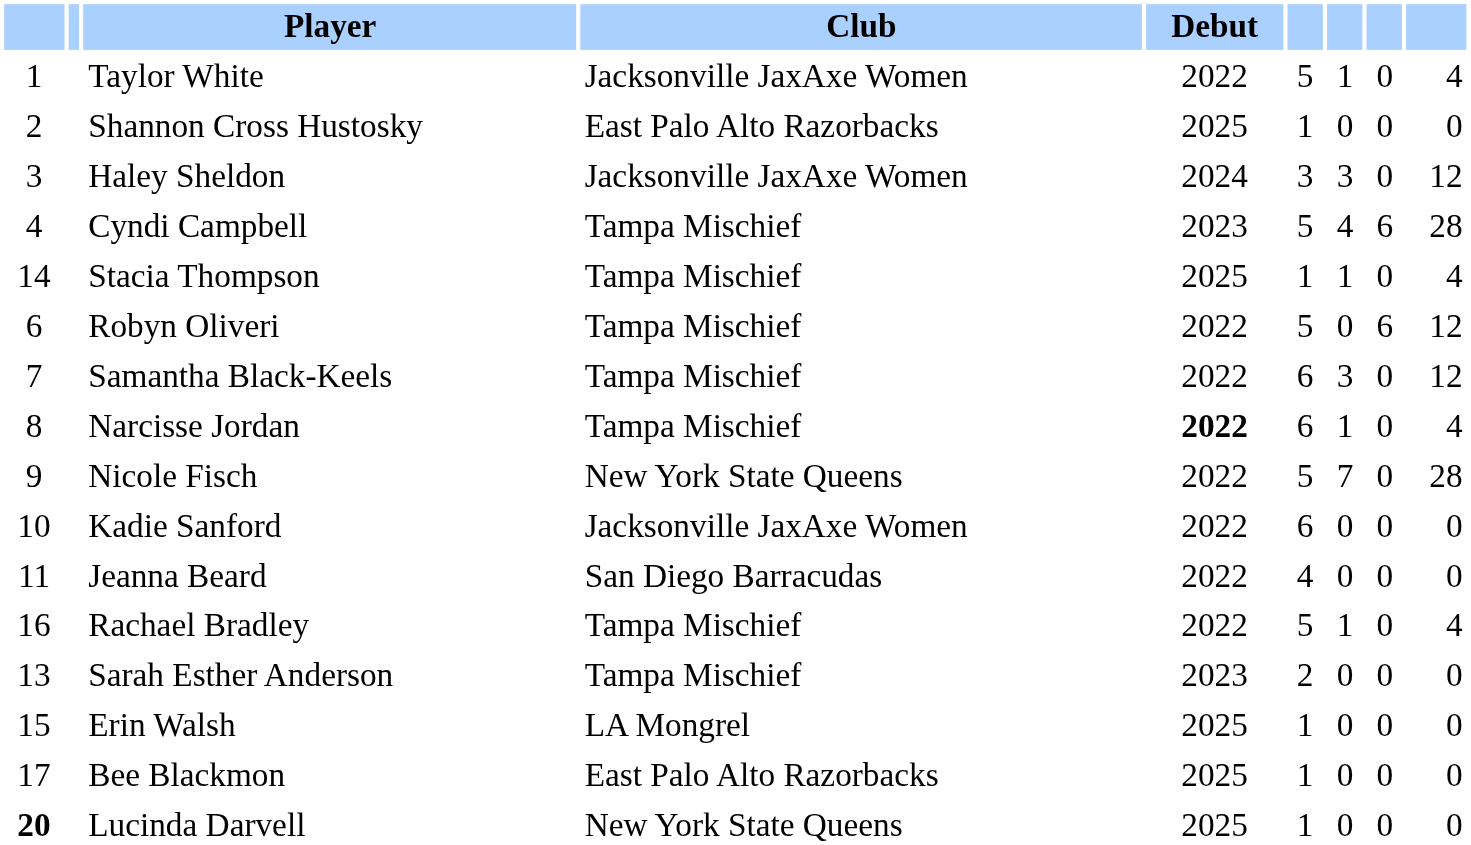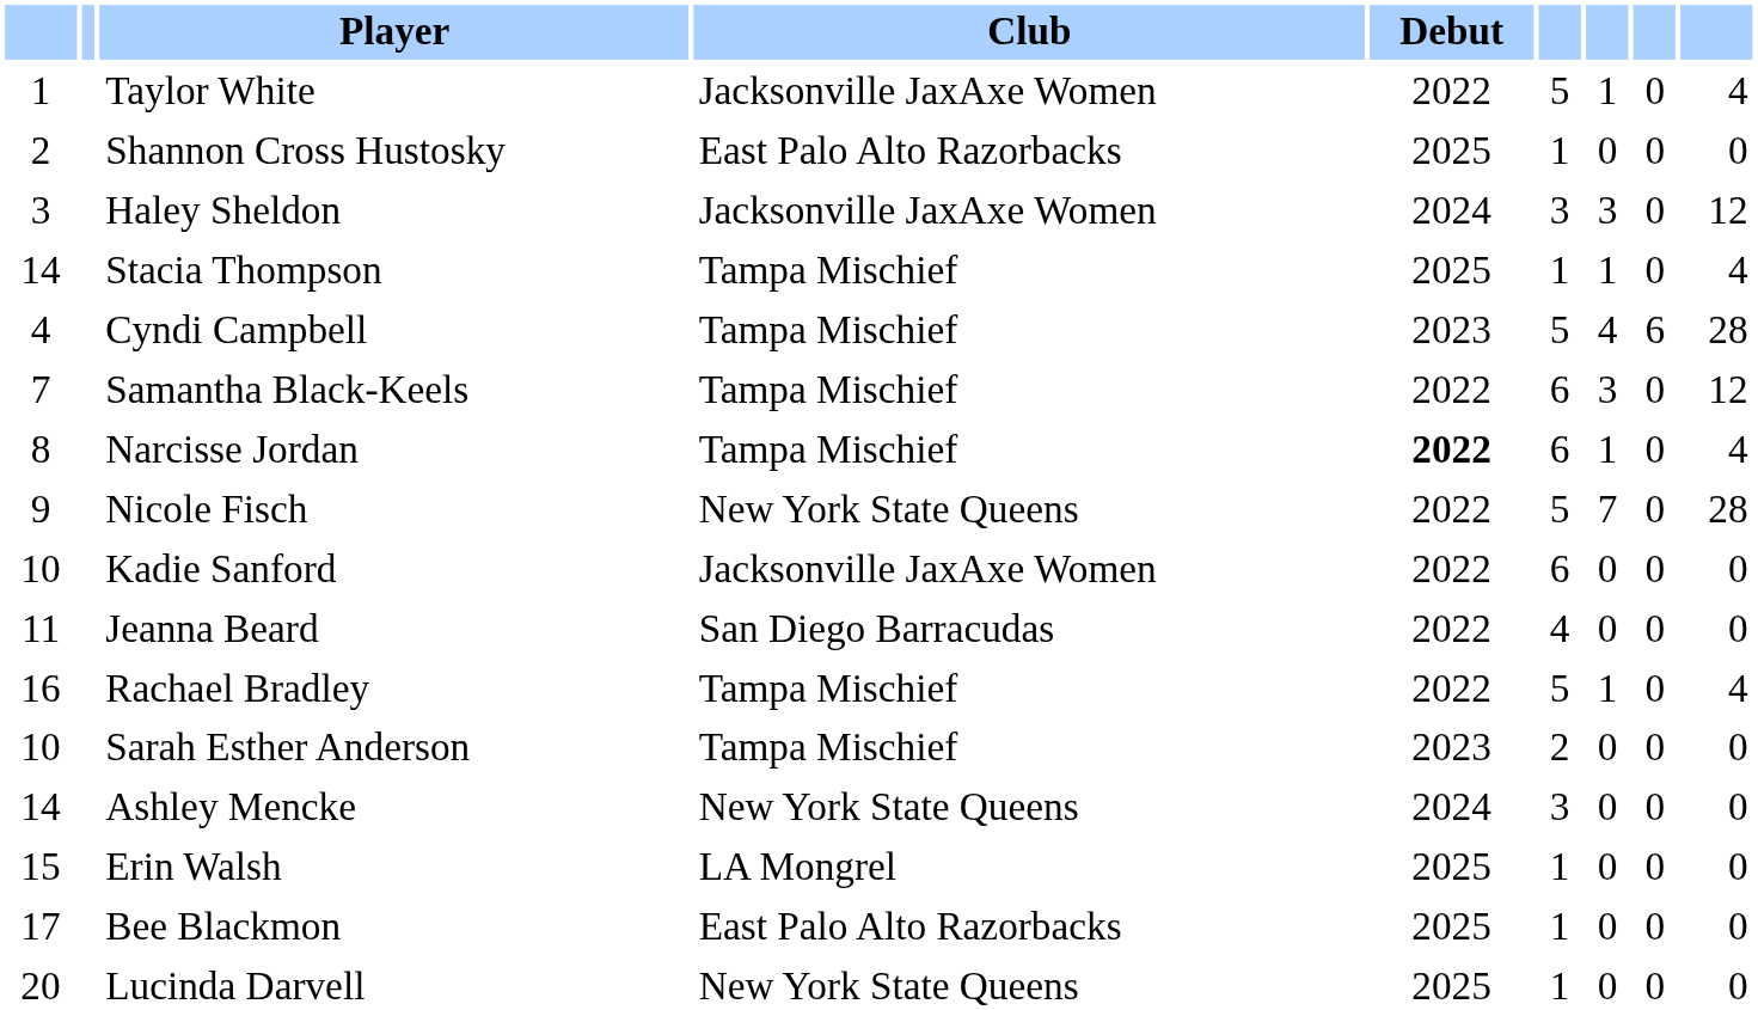rows swapped: Cyndi Campbell <-> Stacia Thompson
- row: 6 | Robyn Oliveri | Tampa Mischief | 2022 | 5 | 0 | 6 | 12
Sarah Esther Anderson | column 1: 13 -> 10
+ row: 14 | Ashley Mencke | New York State Queens | 2024 | 3 | 0 | 0 | 0
Lucinda Darvell | column 1: bold -> normal
